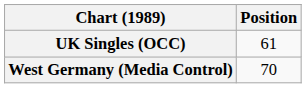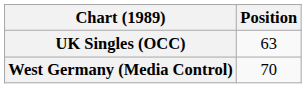UK Singles (OCC) | Position: 61 -> 63
